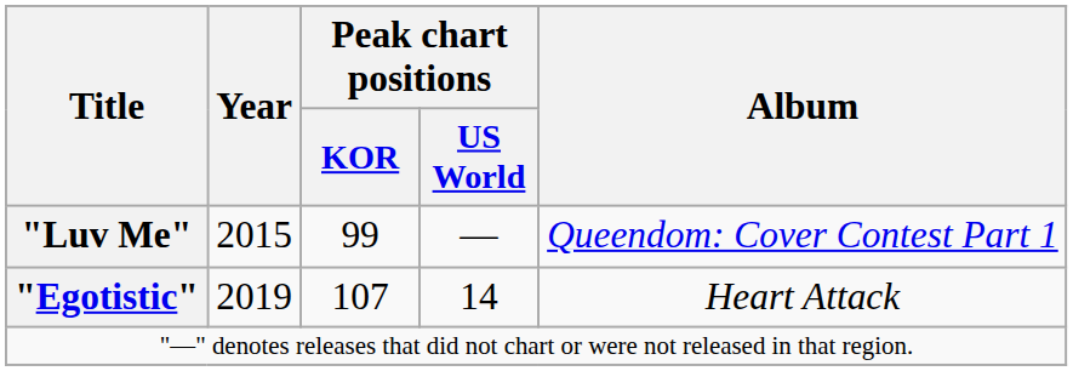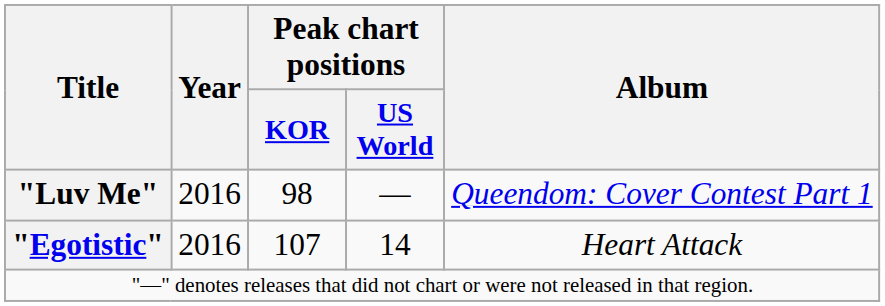"Luv Me" | Year: 2015 -> 2016
"Luv Me" | Peak chart positions / KOR: 99 -> 98
"Egotistic" | Year: 2019 -> 2016
